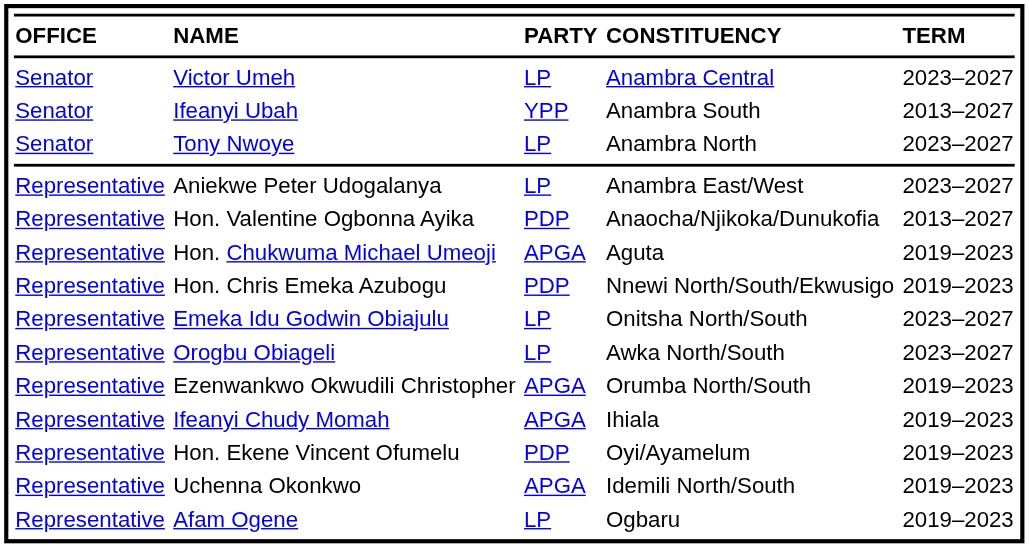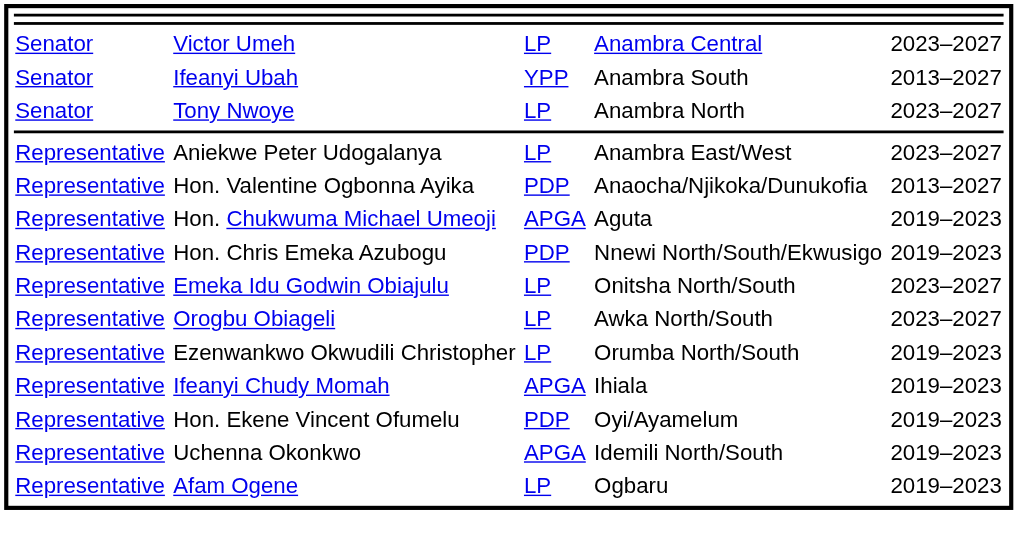- row: OFFICE | NAME | PARTY | CONSTITUENCY | TERM
Ezenwankwo Okwudili Christopher | column 3: APGA -> LP
